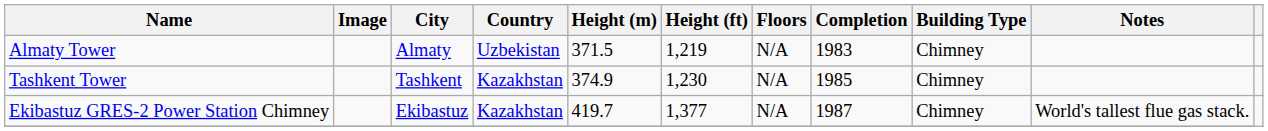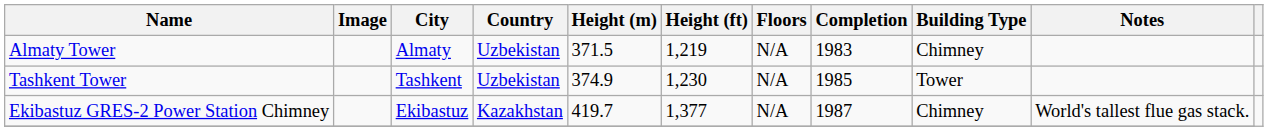Tashkent Tower | Country: Kazakhstan -> Uzbekistan
Tashkent Tower | Building Type: Chimney -> Tower
